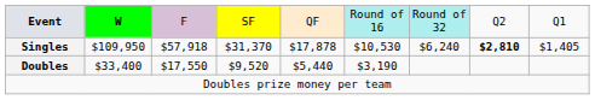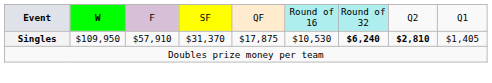Singles | column 3: $57,918 -> $57,910
Singles | column 5: $17,878 -> $17,875
Singles | column 7: normal -> bold
- row: Doubles | $33,400 | $17,550 | $9,520 | $5,440 | $3,190
